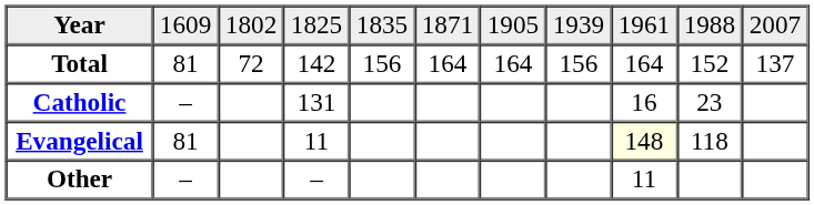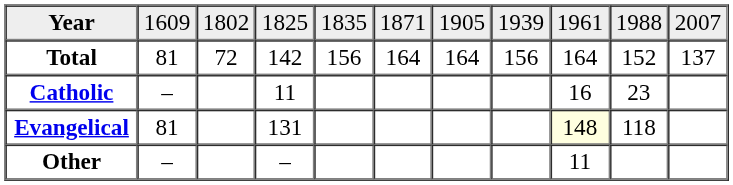Catholic | column 4: 131 -> 11
Evangelical | column 4: 11 -> 131
